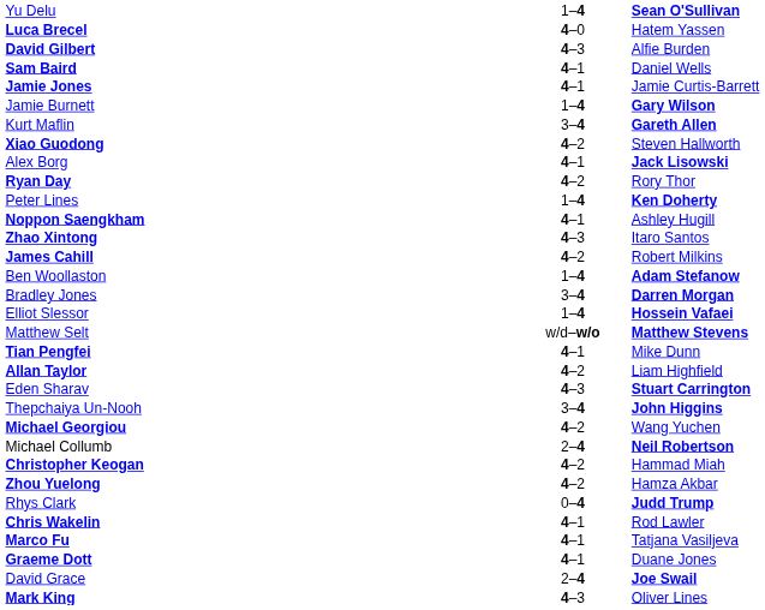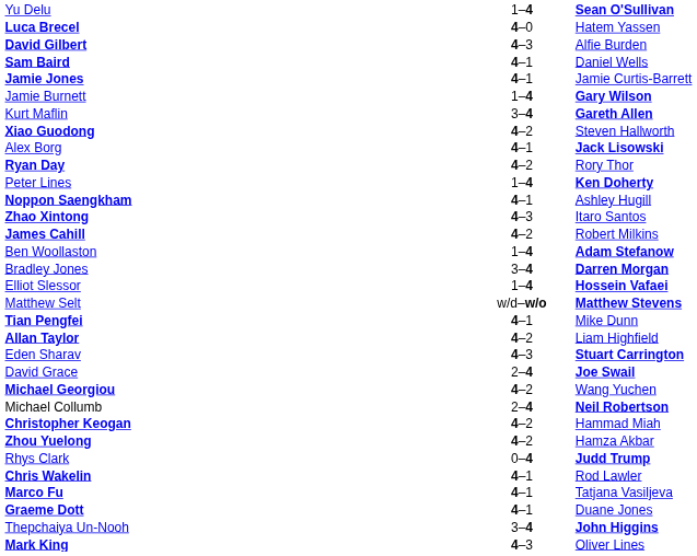rows swapped: David Grace <-> Thepchaiya Un-Nooh
